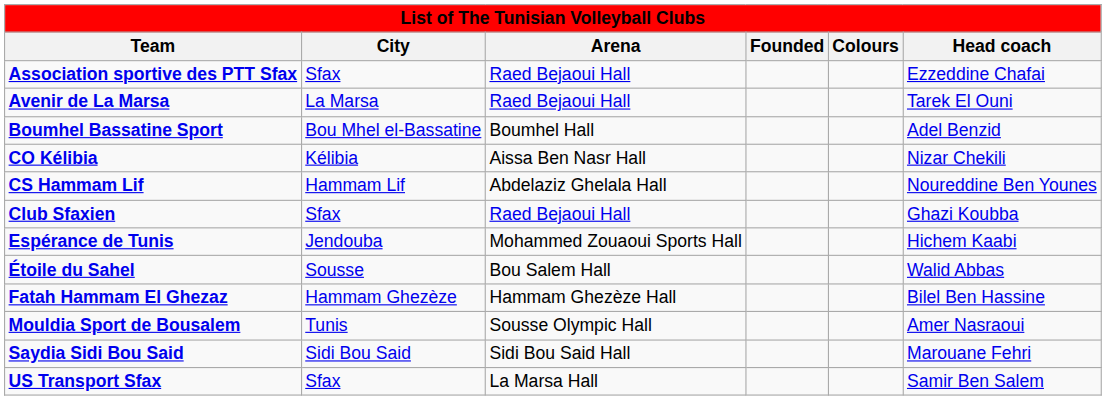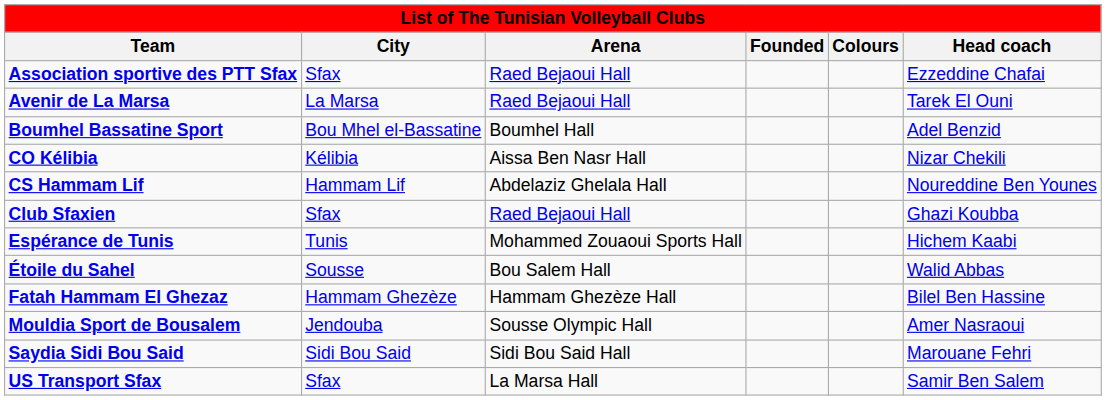Espérance de Tunis | City: Jendouba -> Tunis
Mouldia Sport de Bousalem | City: Tunis -> Jendouba
